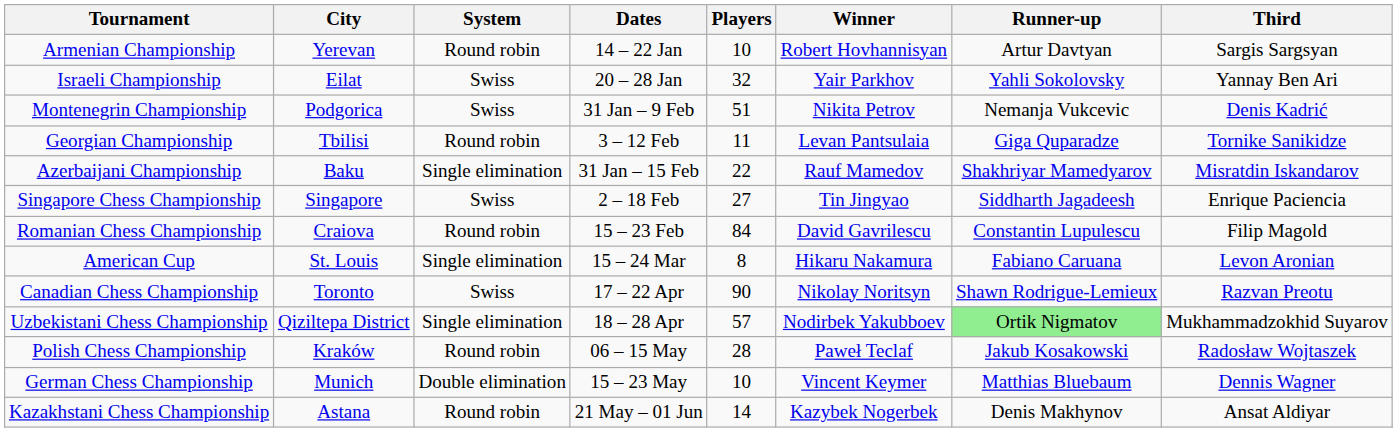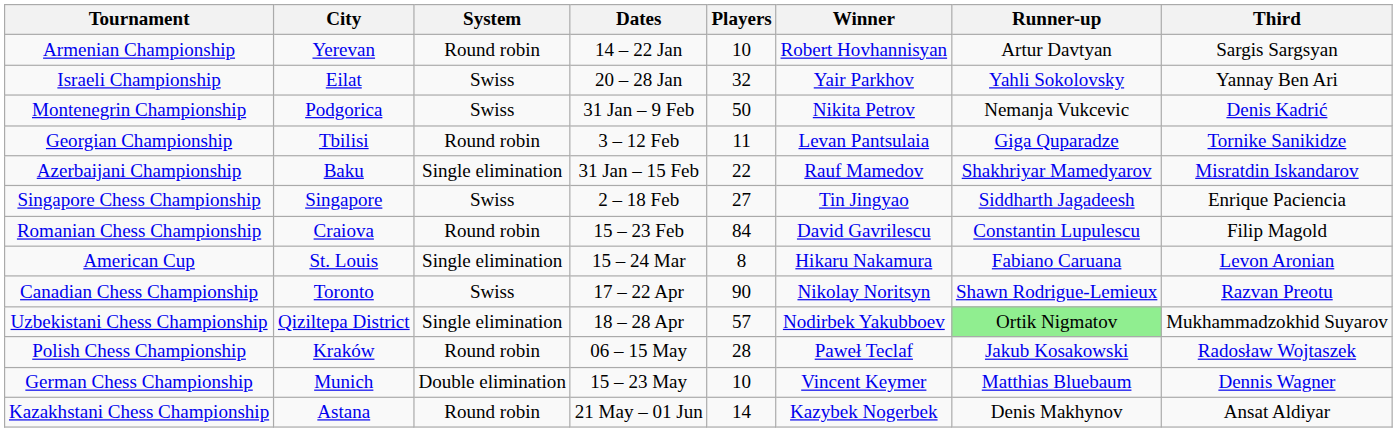Montenegrin Championship | Players: 51 -> 50
